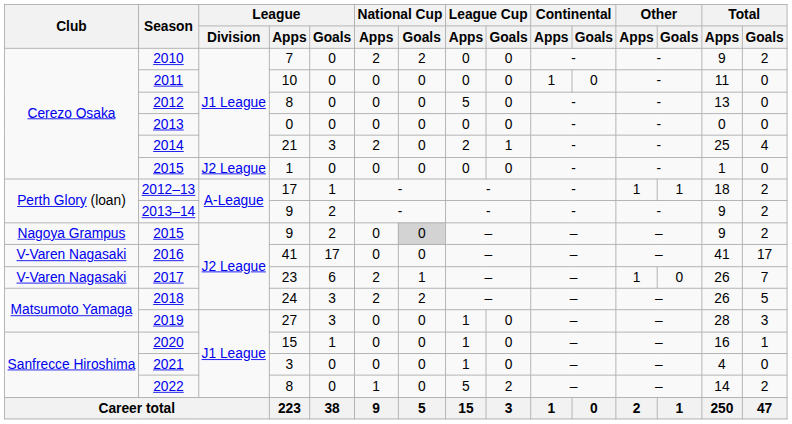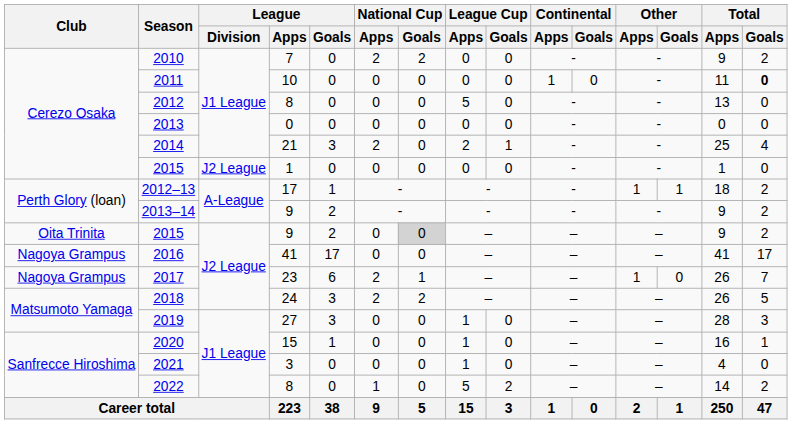2011 | Total / Goals: normal -> bold
2015 / 9 | Club: Nagoya Grampus -> Oita Trinita
2016 | Club: V-Varen Nagasaki -> Nagoya Grampus
2017 | Club: V-Varen Nagasaki -> Nagoya Grampus
